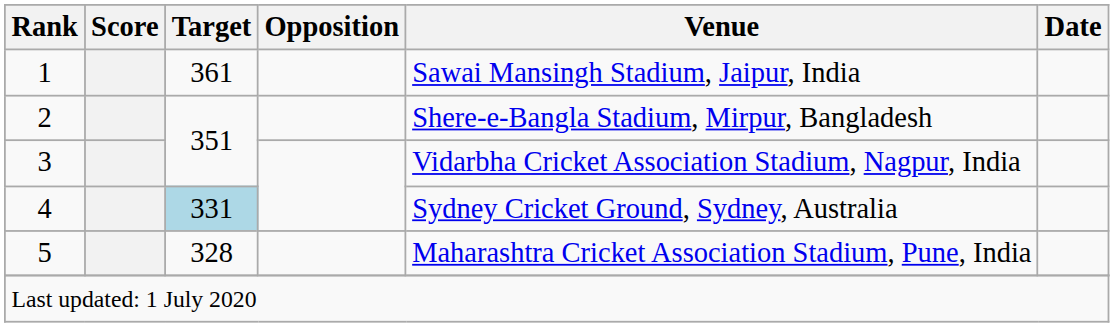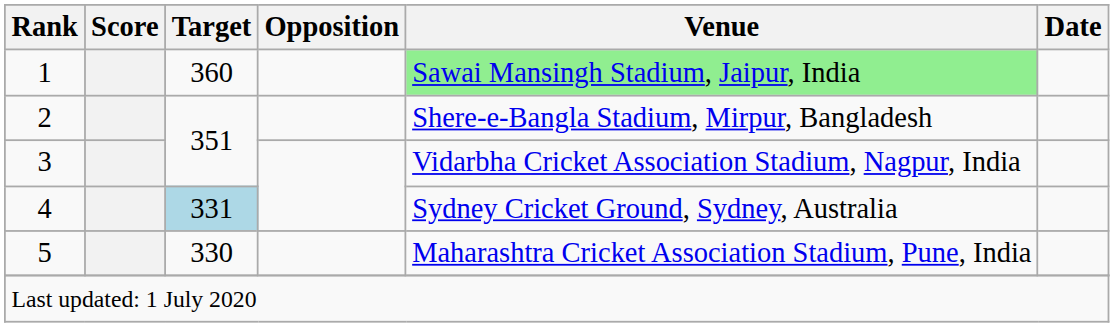1 | Target: 361 -> 360
1 | Venue: no background -> lightgreen background
5 | Target: 328 -> 330
